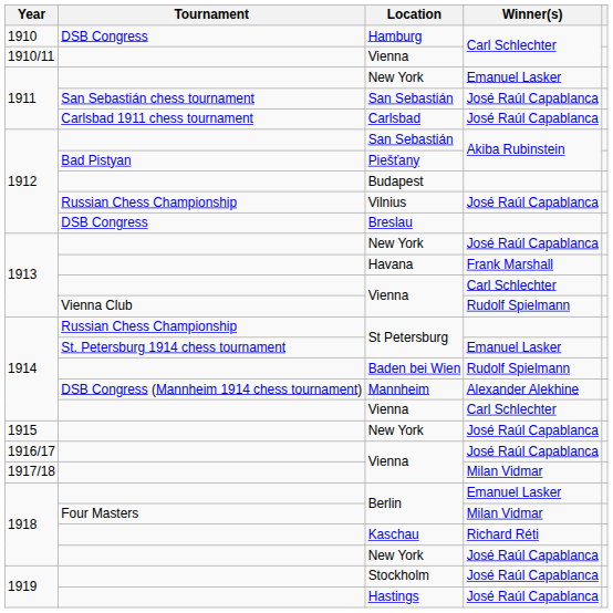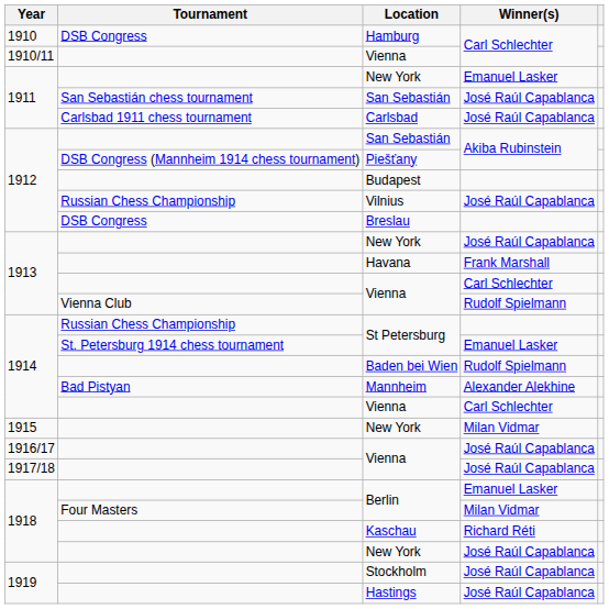Piešťany | Tournament: Bad Pistyan -> DSB Congress (Mannheim 1914 chess tournament)
Mannheim | Tournament: DSB Congress (Mannheim 1914 chess tournament) -> Bad Pistyan
1915 / New York | Winner(s): José Raúl Capablanca -> Milan Vidmar
1917/18 / Vienna | Winner(s): Milan Vidmar -> José Raúl Capablanca
